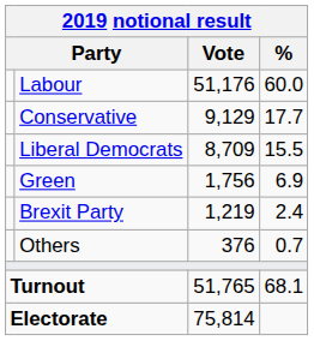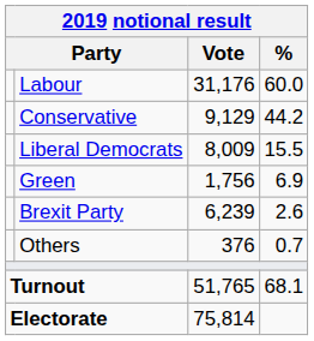Labour | Vote: 51,176 -> 31,176
Conservative | %: 17.7 -> 44.2
Liberal Democrats | Vote: 8,709 -> 8,009
Brexit Party | Vote: 1,219 -> 6,239
Brexit Party | %: 2.4 -> 2.6
